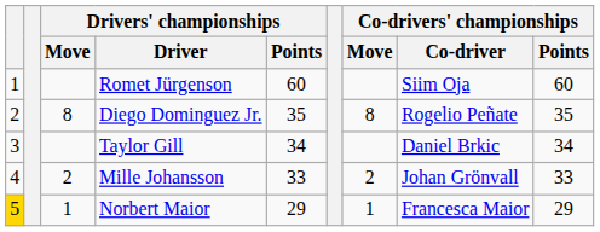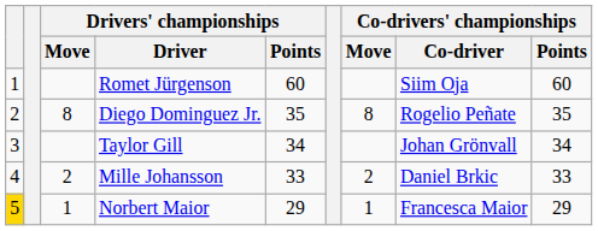Taylor Gill | Co-drivers' championships / Co-driver: Daniel Brkic -> Johan Grönvall
Mille Johansson | Co-drivers' championships / Co-driver: Johan Grönvall -> Daniel Brkic
